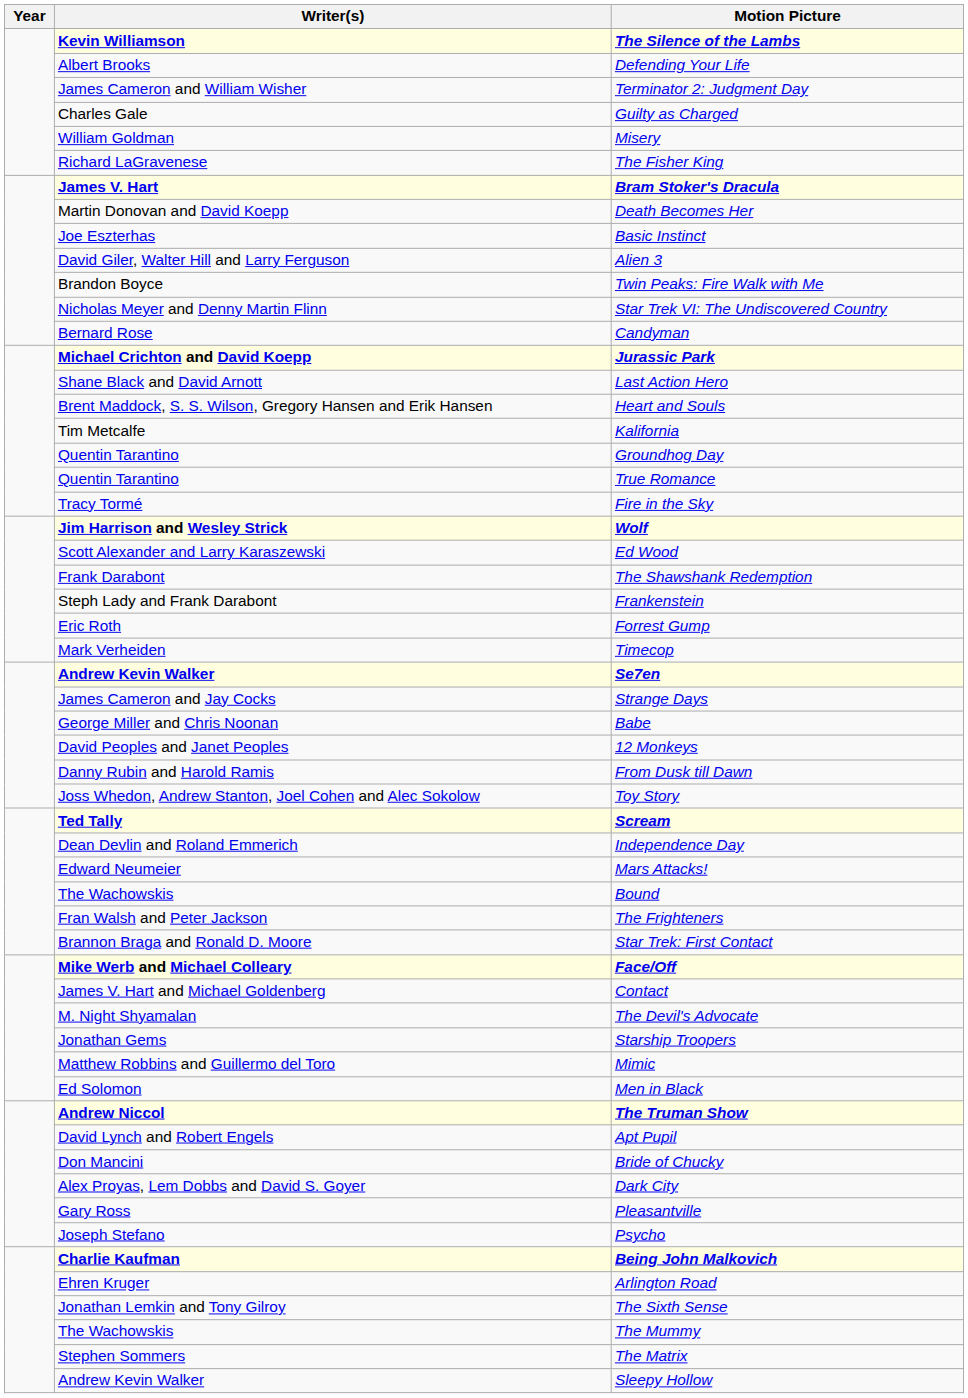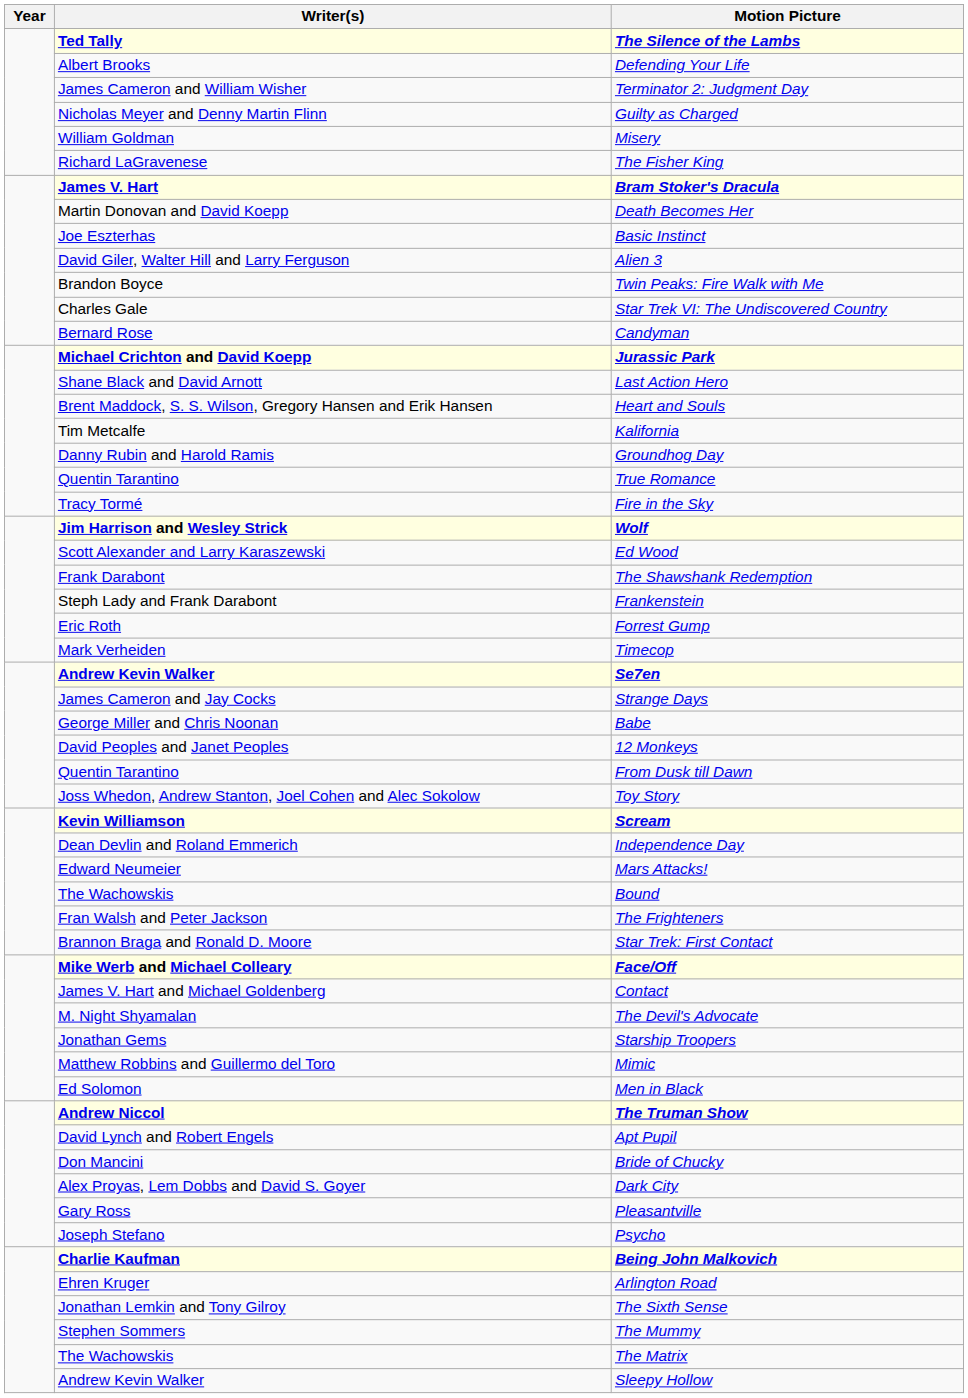The Silence of the Lambs | Writer(s): Kevin Williamson -> Ted Tally
Guilty as Charged | Writer(s): Charles Gale -> Nicholas Meyer and Denny Martin Flinn
Star Trek VI: The Undiscovered Country | Writer(s): Nicholas Meyer and Denny Martin Flinn -> Charles Gale
Groundhog Day | Writer(s): Quentin Tarantino -> Danny Rubin and Harold Ramis
From Dusk till Dawn | Writer(s): Danny Rubin and Harold Ramis -> Quentin Tarantino
Scream | Writer(s): Ted Tally -> Kevin Williamson
The Mummy | Writer(s): The Wachowskis -> Stephen Sommers
The Matrix | Writer(s): Stephen Sommers -> The Wachowskis
